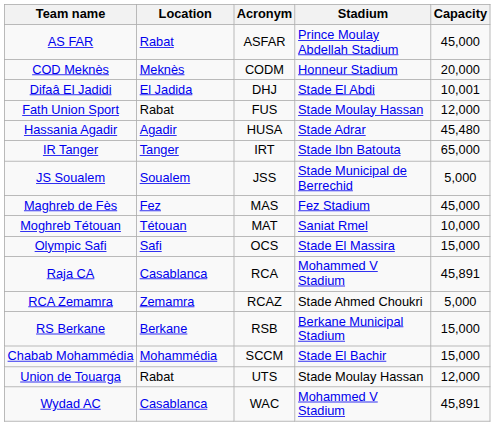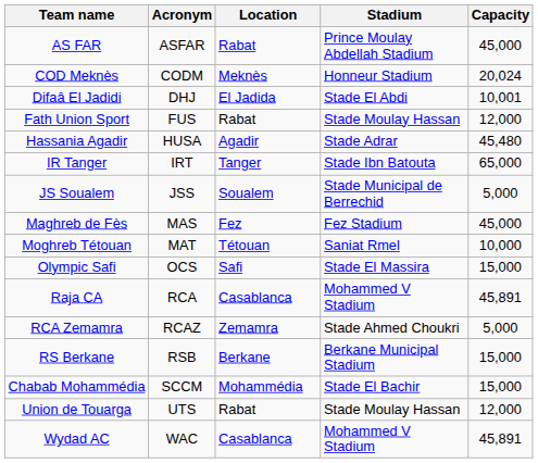columns swapped: Acronym <-> Location
COD Meknès | Capacity: 20,000 -> 20,024
